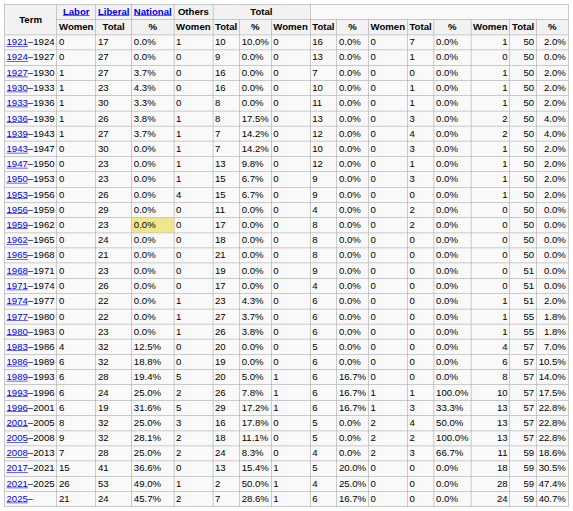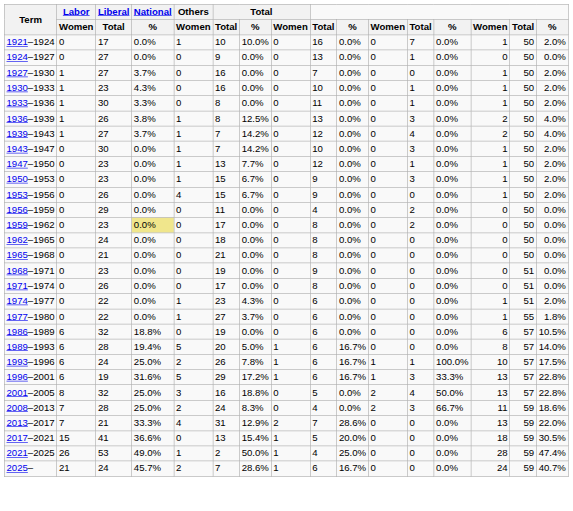1936–1939 | Total / %: 17.5% -> 12.5%
1947–1950 | Total / %: 9.8% -> 7.7%
1971–1974 | column 9: 4 -> 8
- row: 1980–1983 | 0 | 23 | 0.0% | 1 | 26 | 3.8% | 0 | 6 | 0.0% | 0 | 0 | 0.0% | 1 | 55 | 1.8%
- row: 1983–1986 | 4 | 32 | 12.5% | 0 | 20 | 0.0% | 0 | 5 | 0.0% | 0 | 0 | 0.0% | 4 | 57 | 7.0%
2001–2005 | Total / %: 17.8% -> 18.8%
- row: 2005–2008 | 9 | 32 | 28.1% | 2 | 18 | 11.1% | 0 | 5 | 0.0% | 2 | 2 | 100.0% | 13 | 57 | 22.8%
+ row: 2013–2017 | 7 | 21 | 33.3% | 4 | 31 | 12.9% | 2 | 7 | 28.6% | 0 | 0 | 0.0% | 13 | 59 | 22.0%
